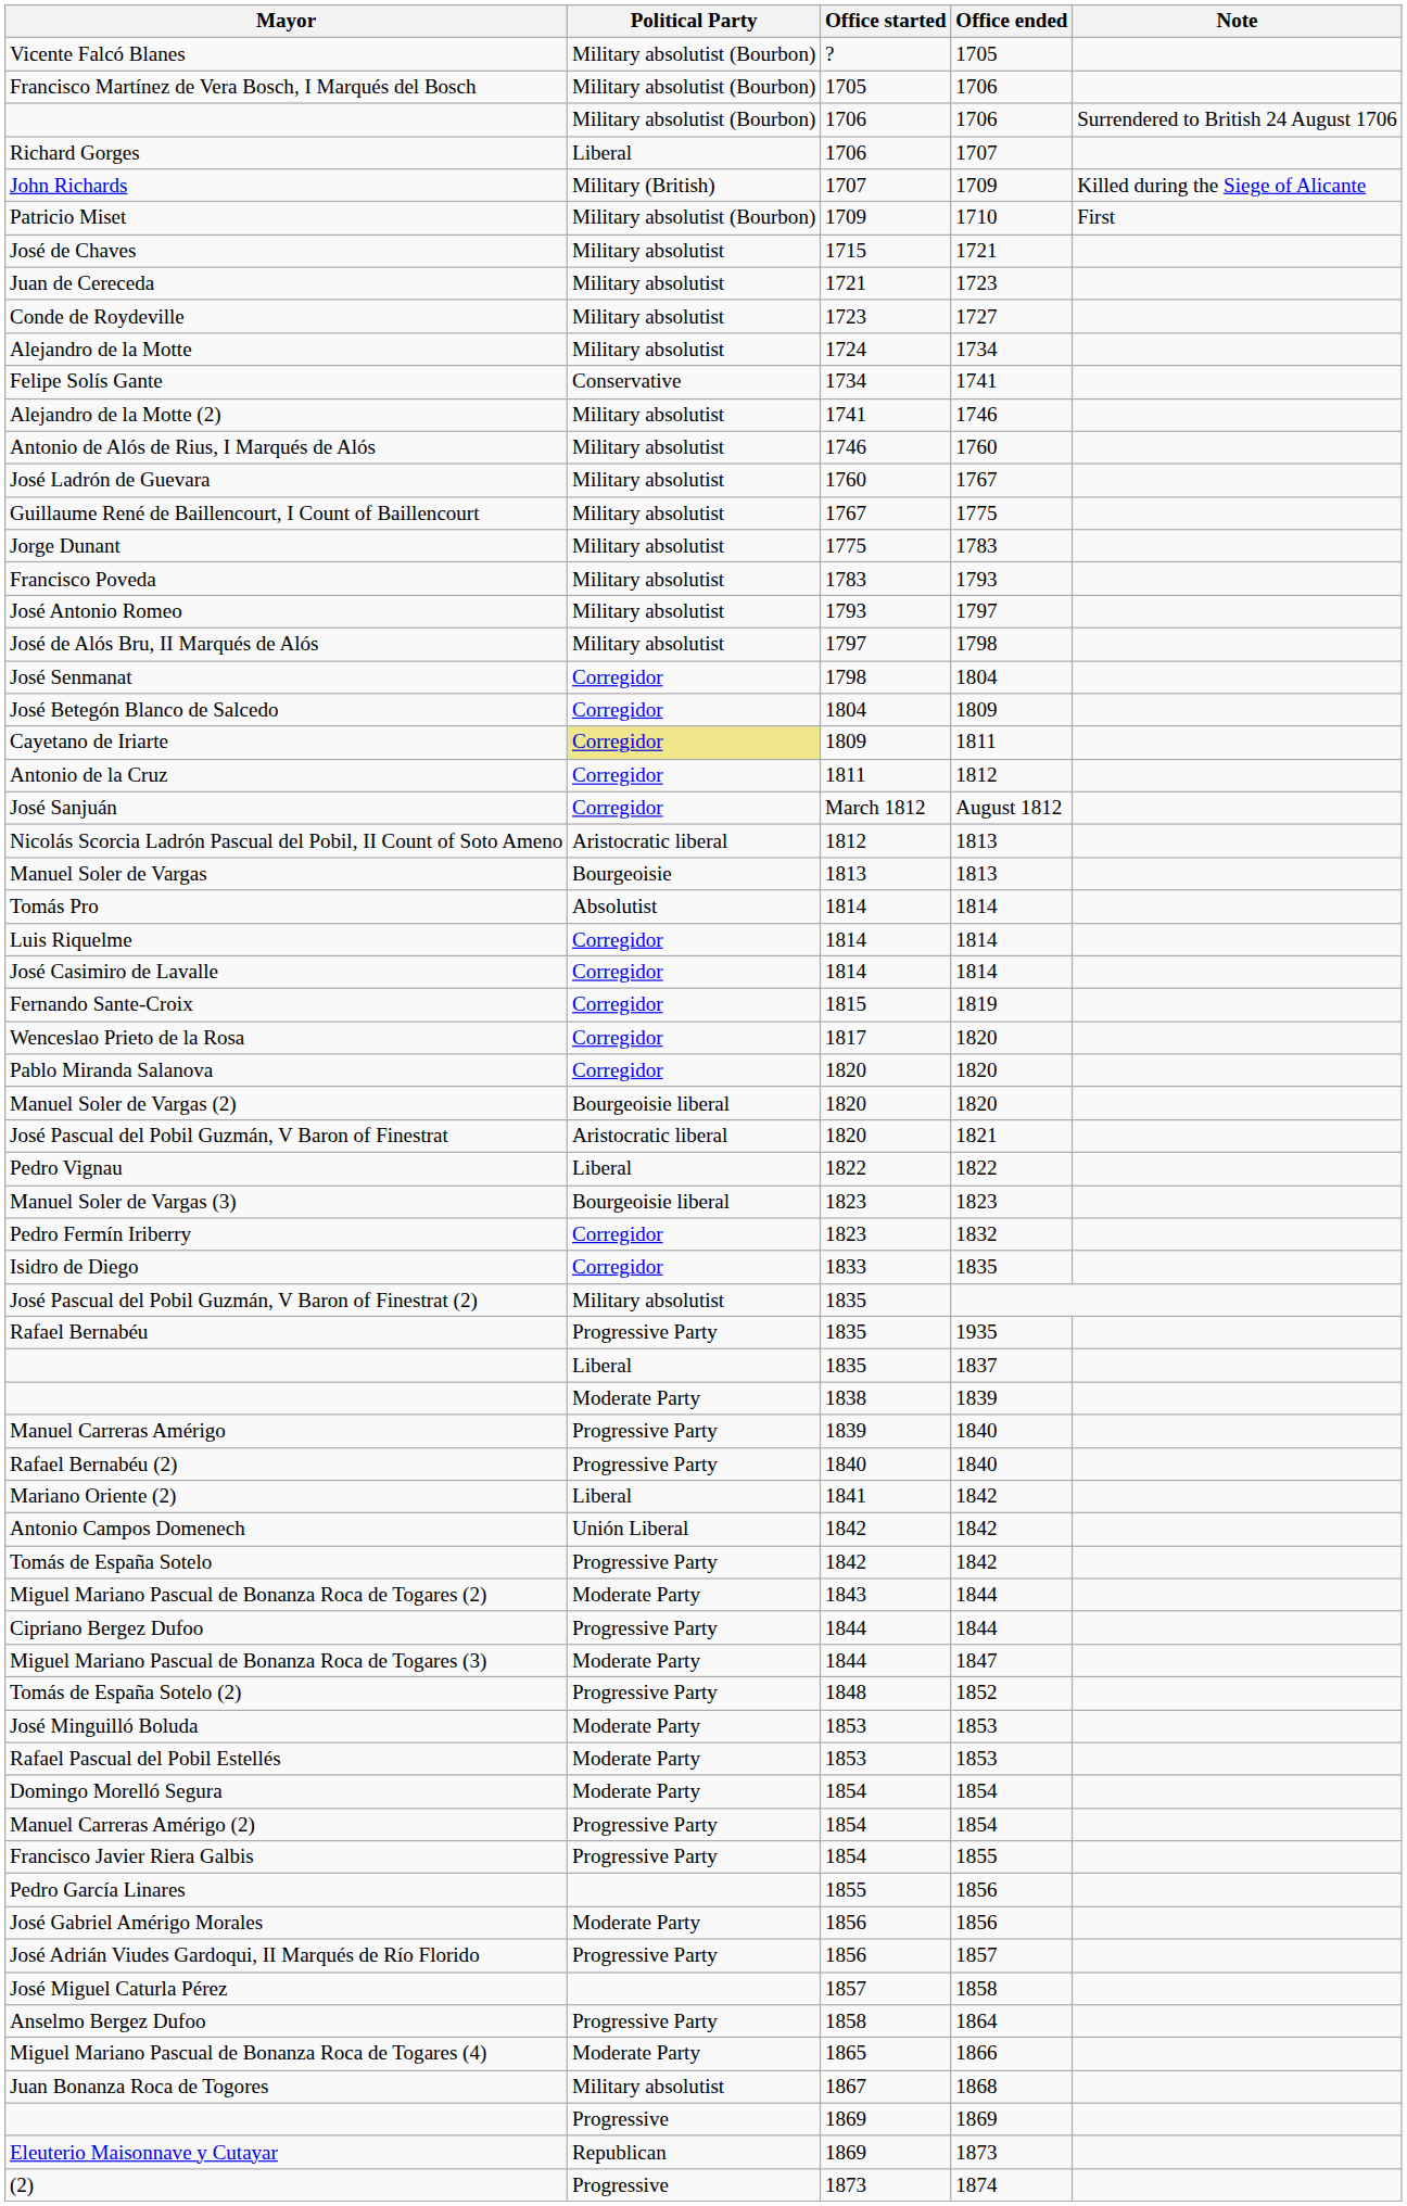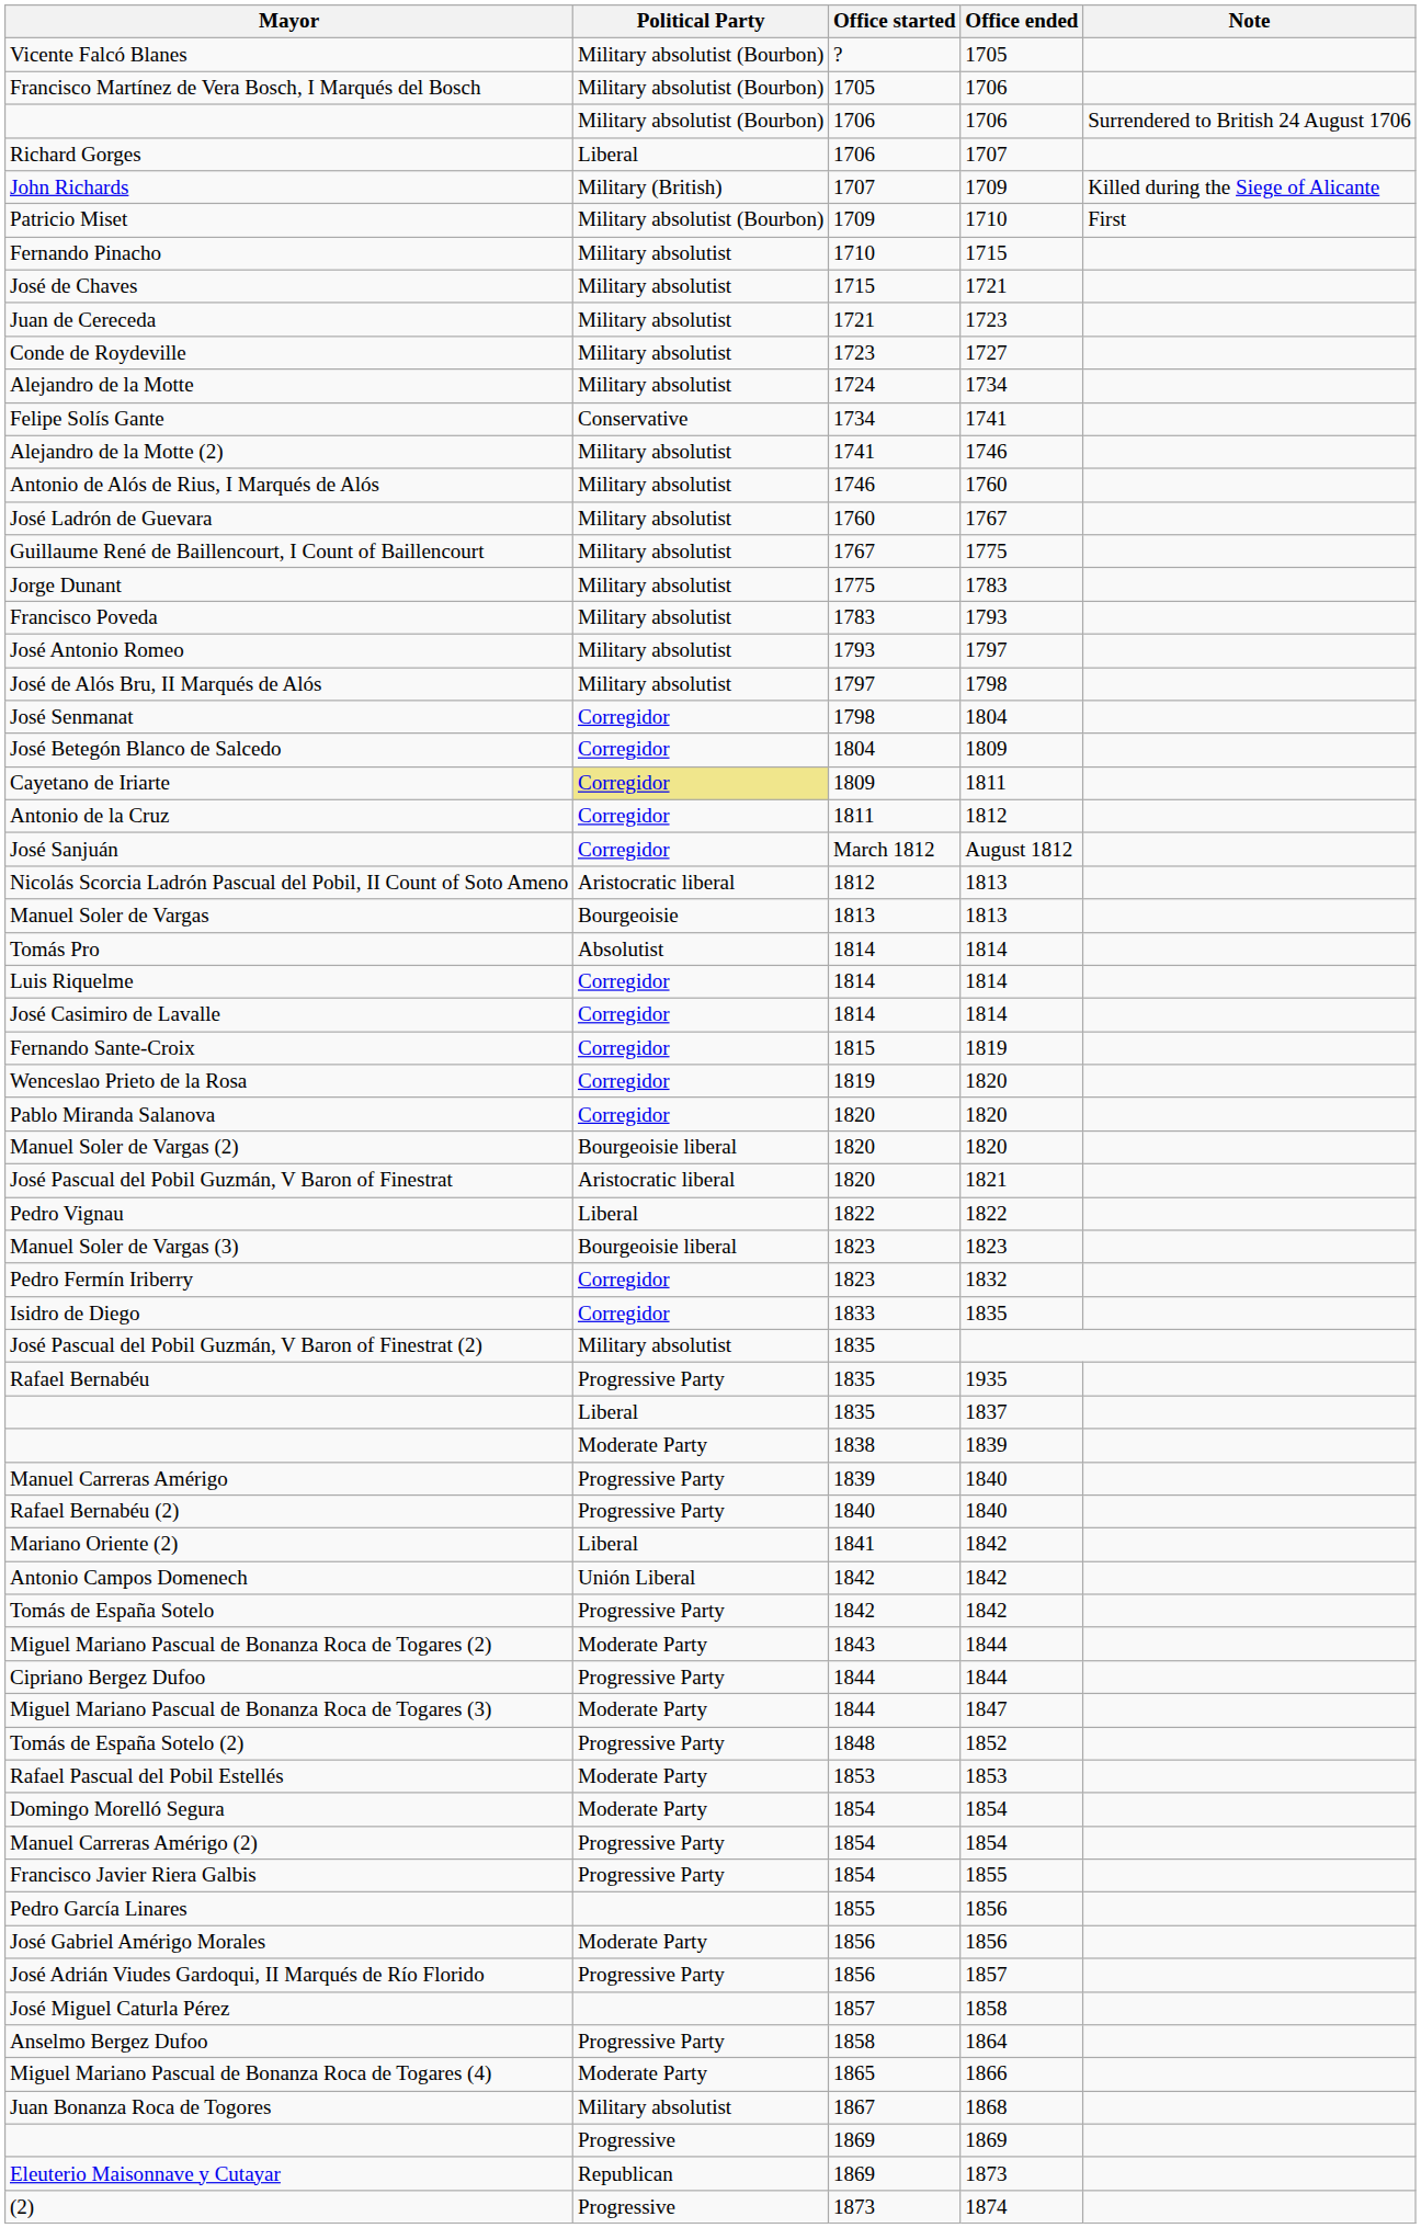+ row: Fernando Pinacho | Military absolutist | 1710 | 1715
Wenceslao Prieto de la Rosa | Office started: 1817 -> 1819
- row: José Minguilló Boluda | Moderate Party | 1853 | 1853
